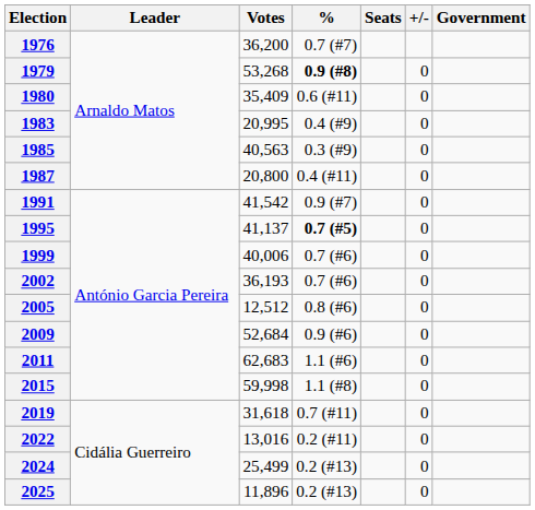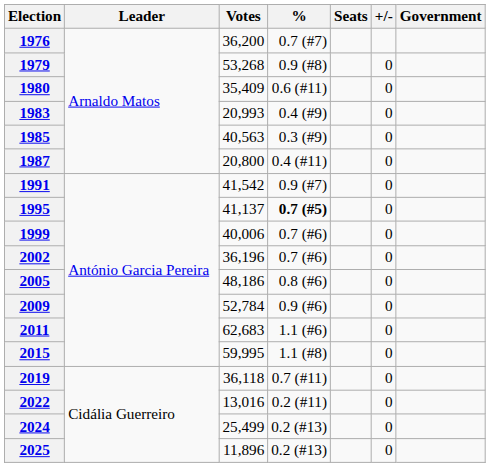1979 | %: bold -> normal
1983 | Votes: 20,995 -> 20,993
2002 | Votes: 36,193 -> 36,196
2005 | Votes: 12,512 -> 48,186
2009 | Votes: 52,684 -> 52,784
2015 | Votes: 59,998 -> 59,995
2019 | Votes: 31,618 -> 36,118
